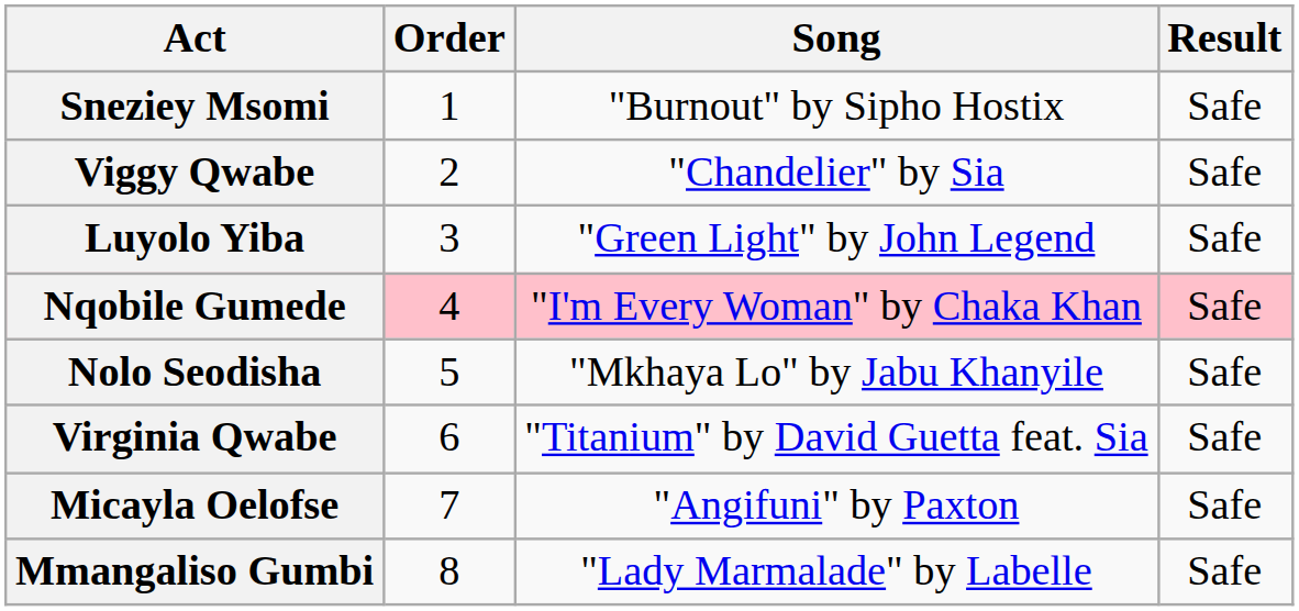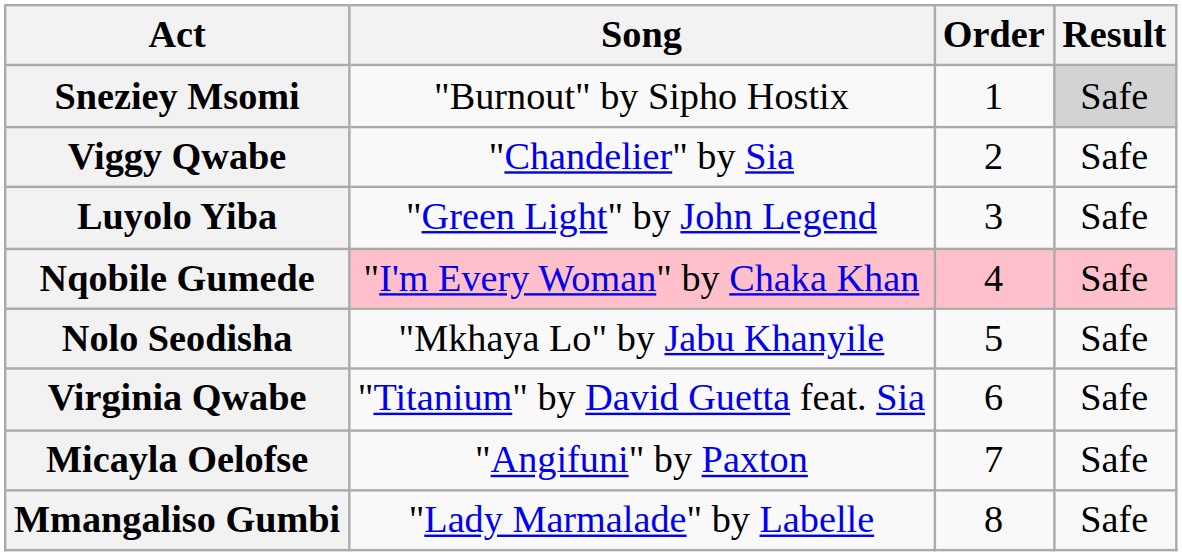columns swapped: Order <-> Song
Sneziey Msomi | Result: no background -> lightgrey background
